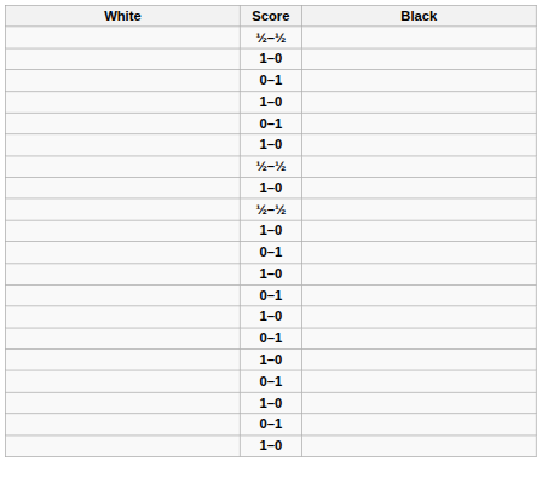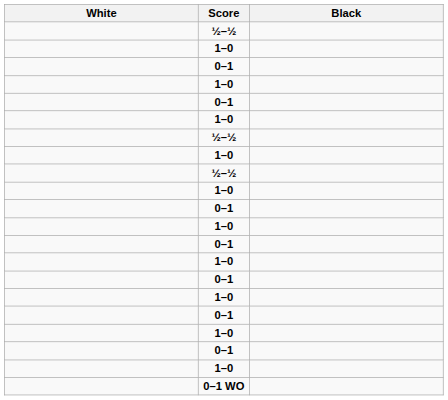+ row: 0–1 WO
